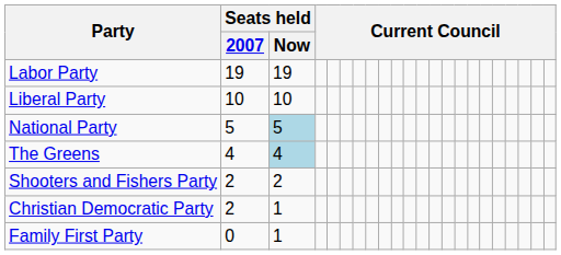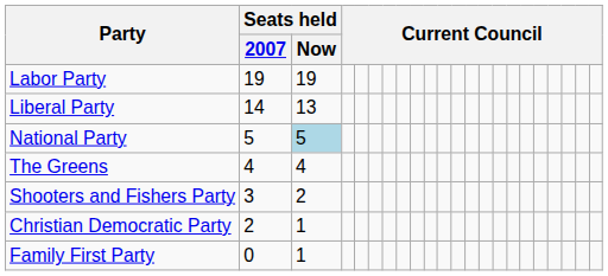Liberal Party | Seats held / 2007: 10 -> 14
Liberal Party | Seats held / Now: 10 -> 13
The Greens | Seats held / Now: lightblue background -> no background
Shooters and Fishers Party | Seats held / 2007: 2 -> 3
